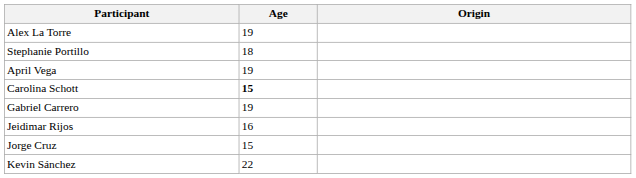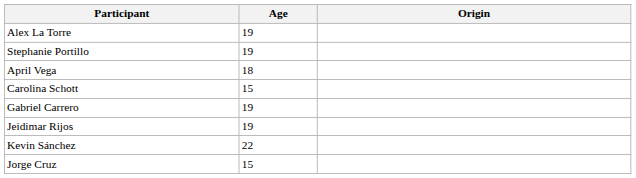Stephanie Portillo | Age: 18 -> 19
April Vega | Age: 19 -> 18
Carolina Schott | Age: bold -> normal
Jeidimar Rijos | Age: 16 -> 19
rows swapped: Jorge Cruz <-> Kevin Sánchez
